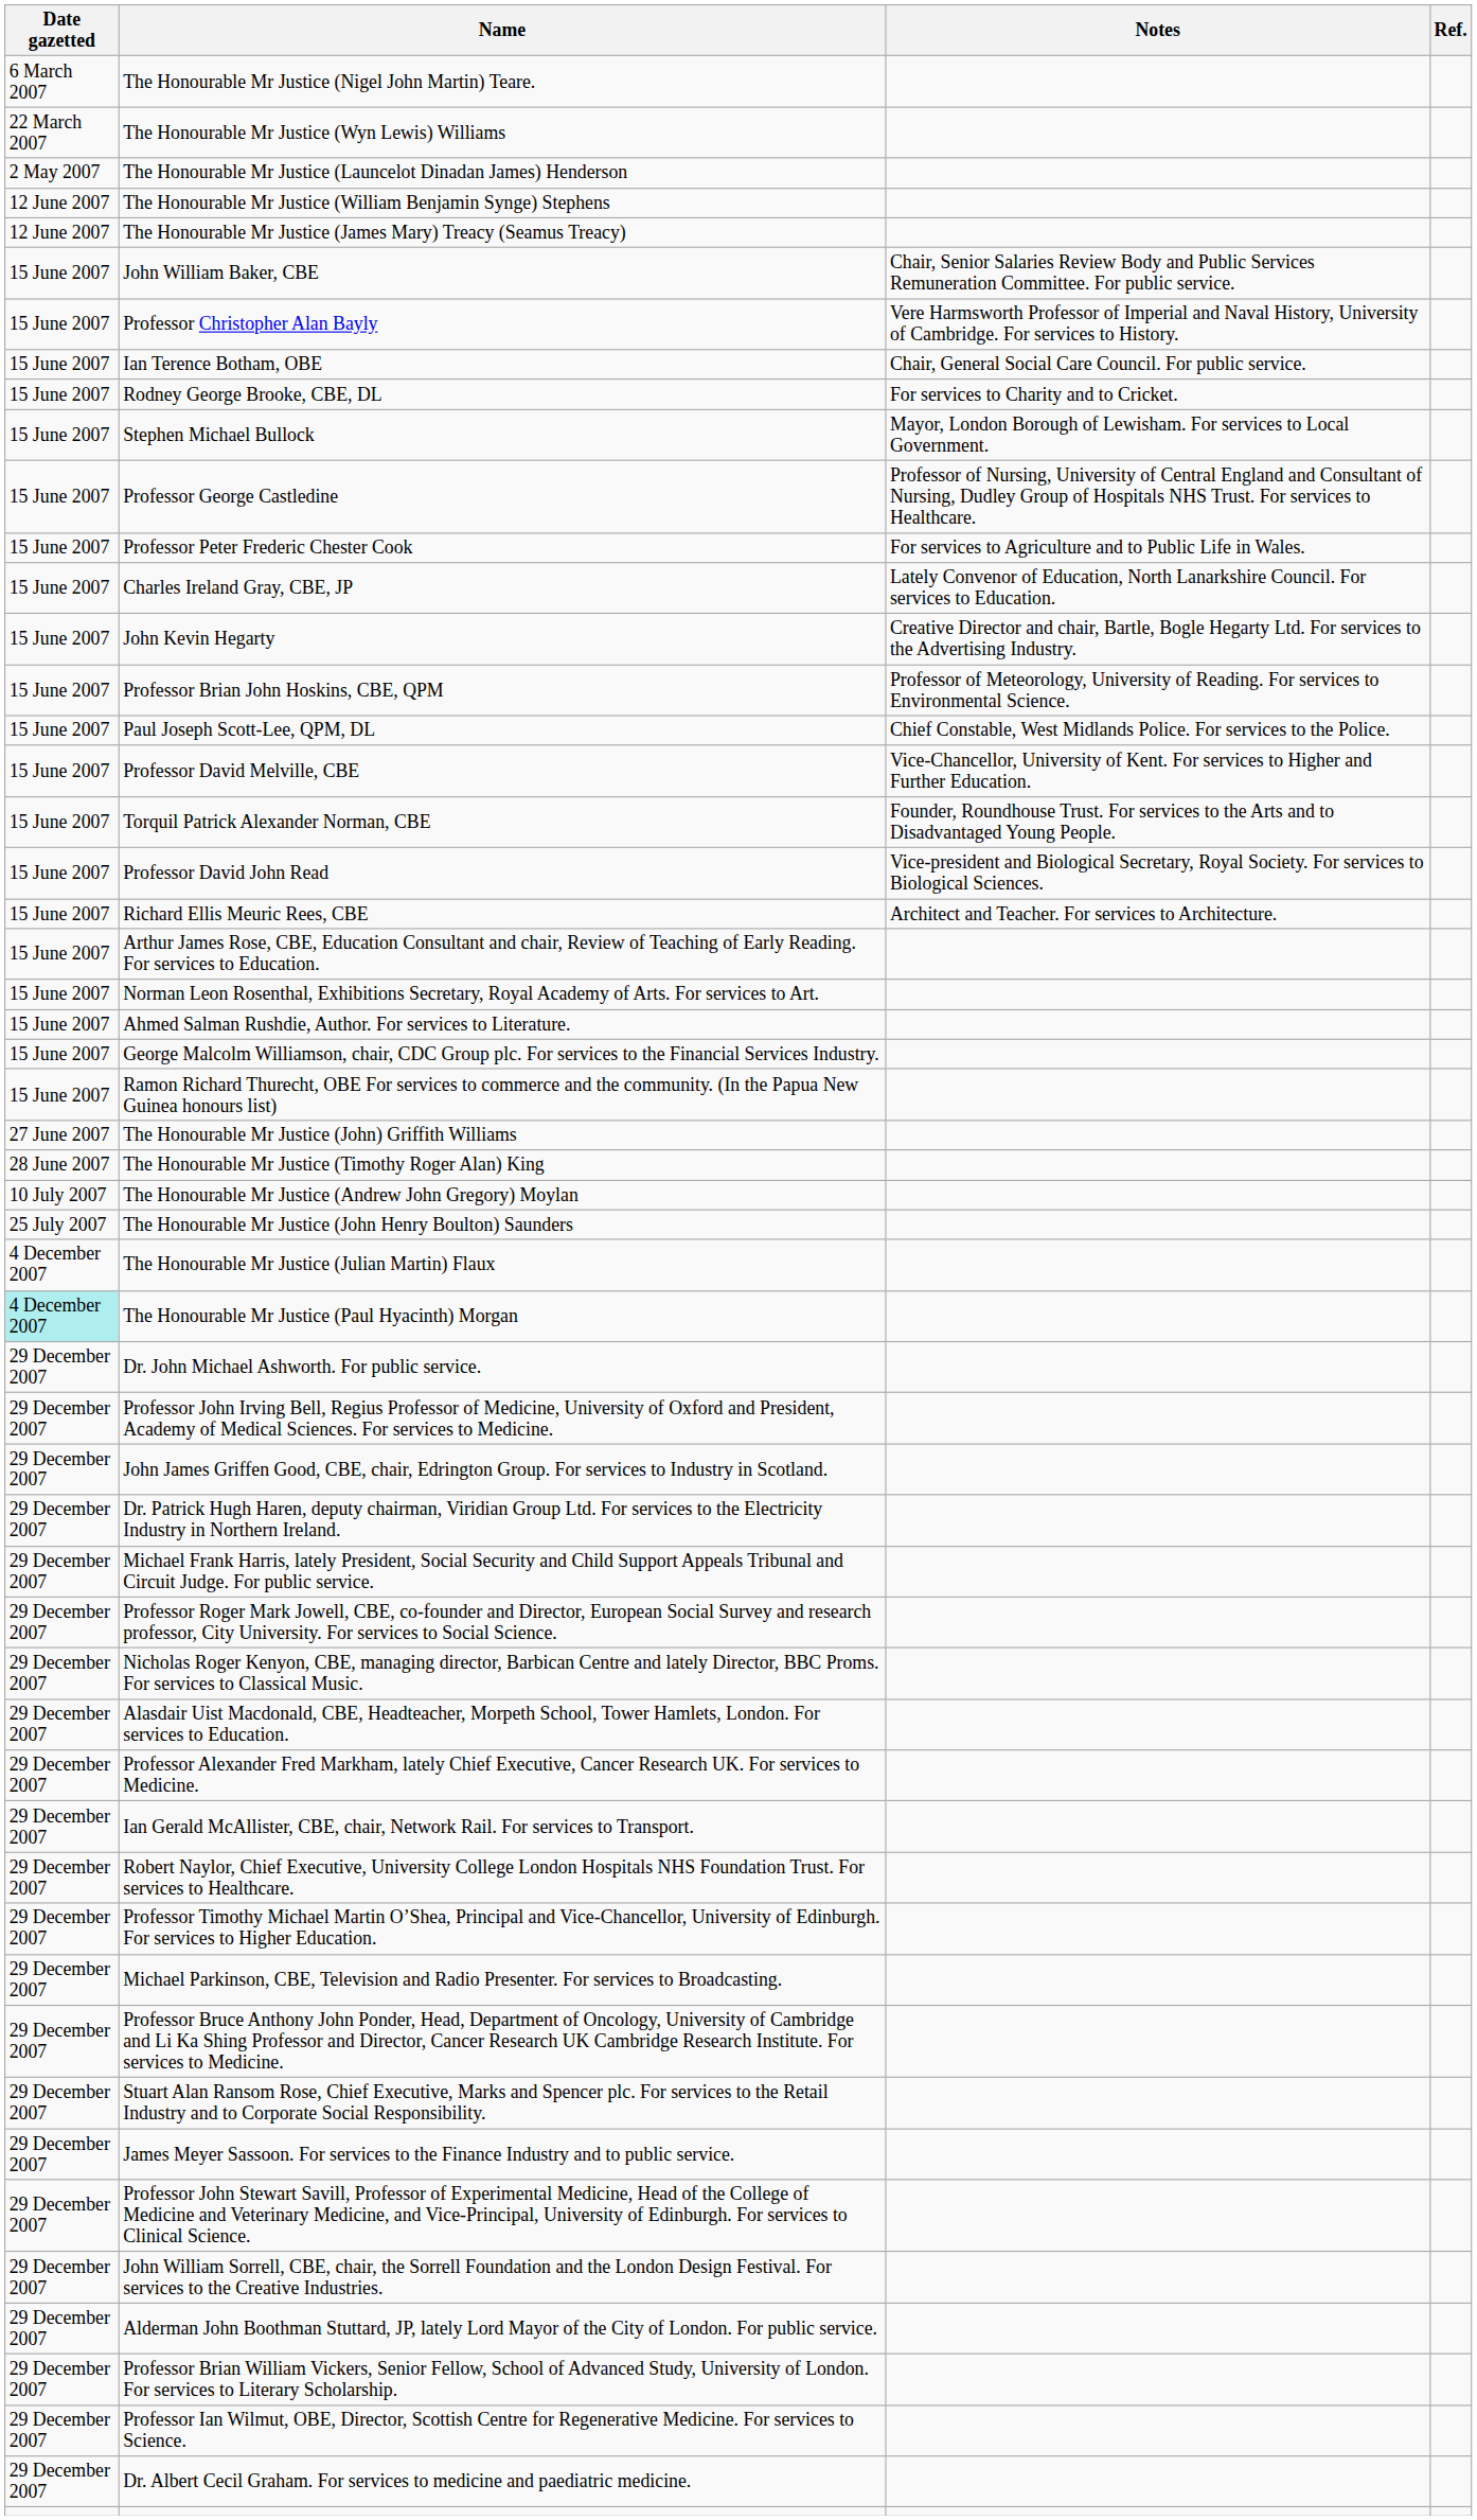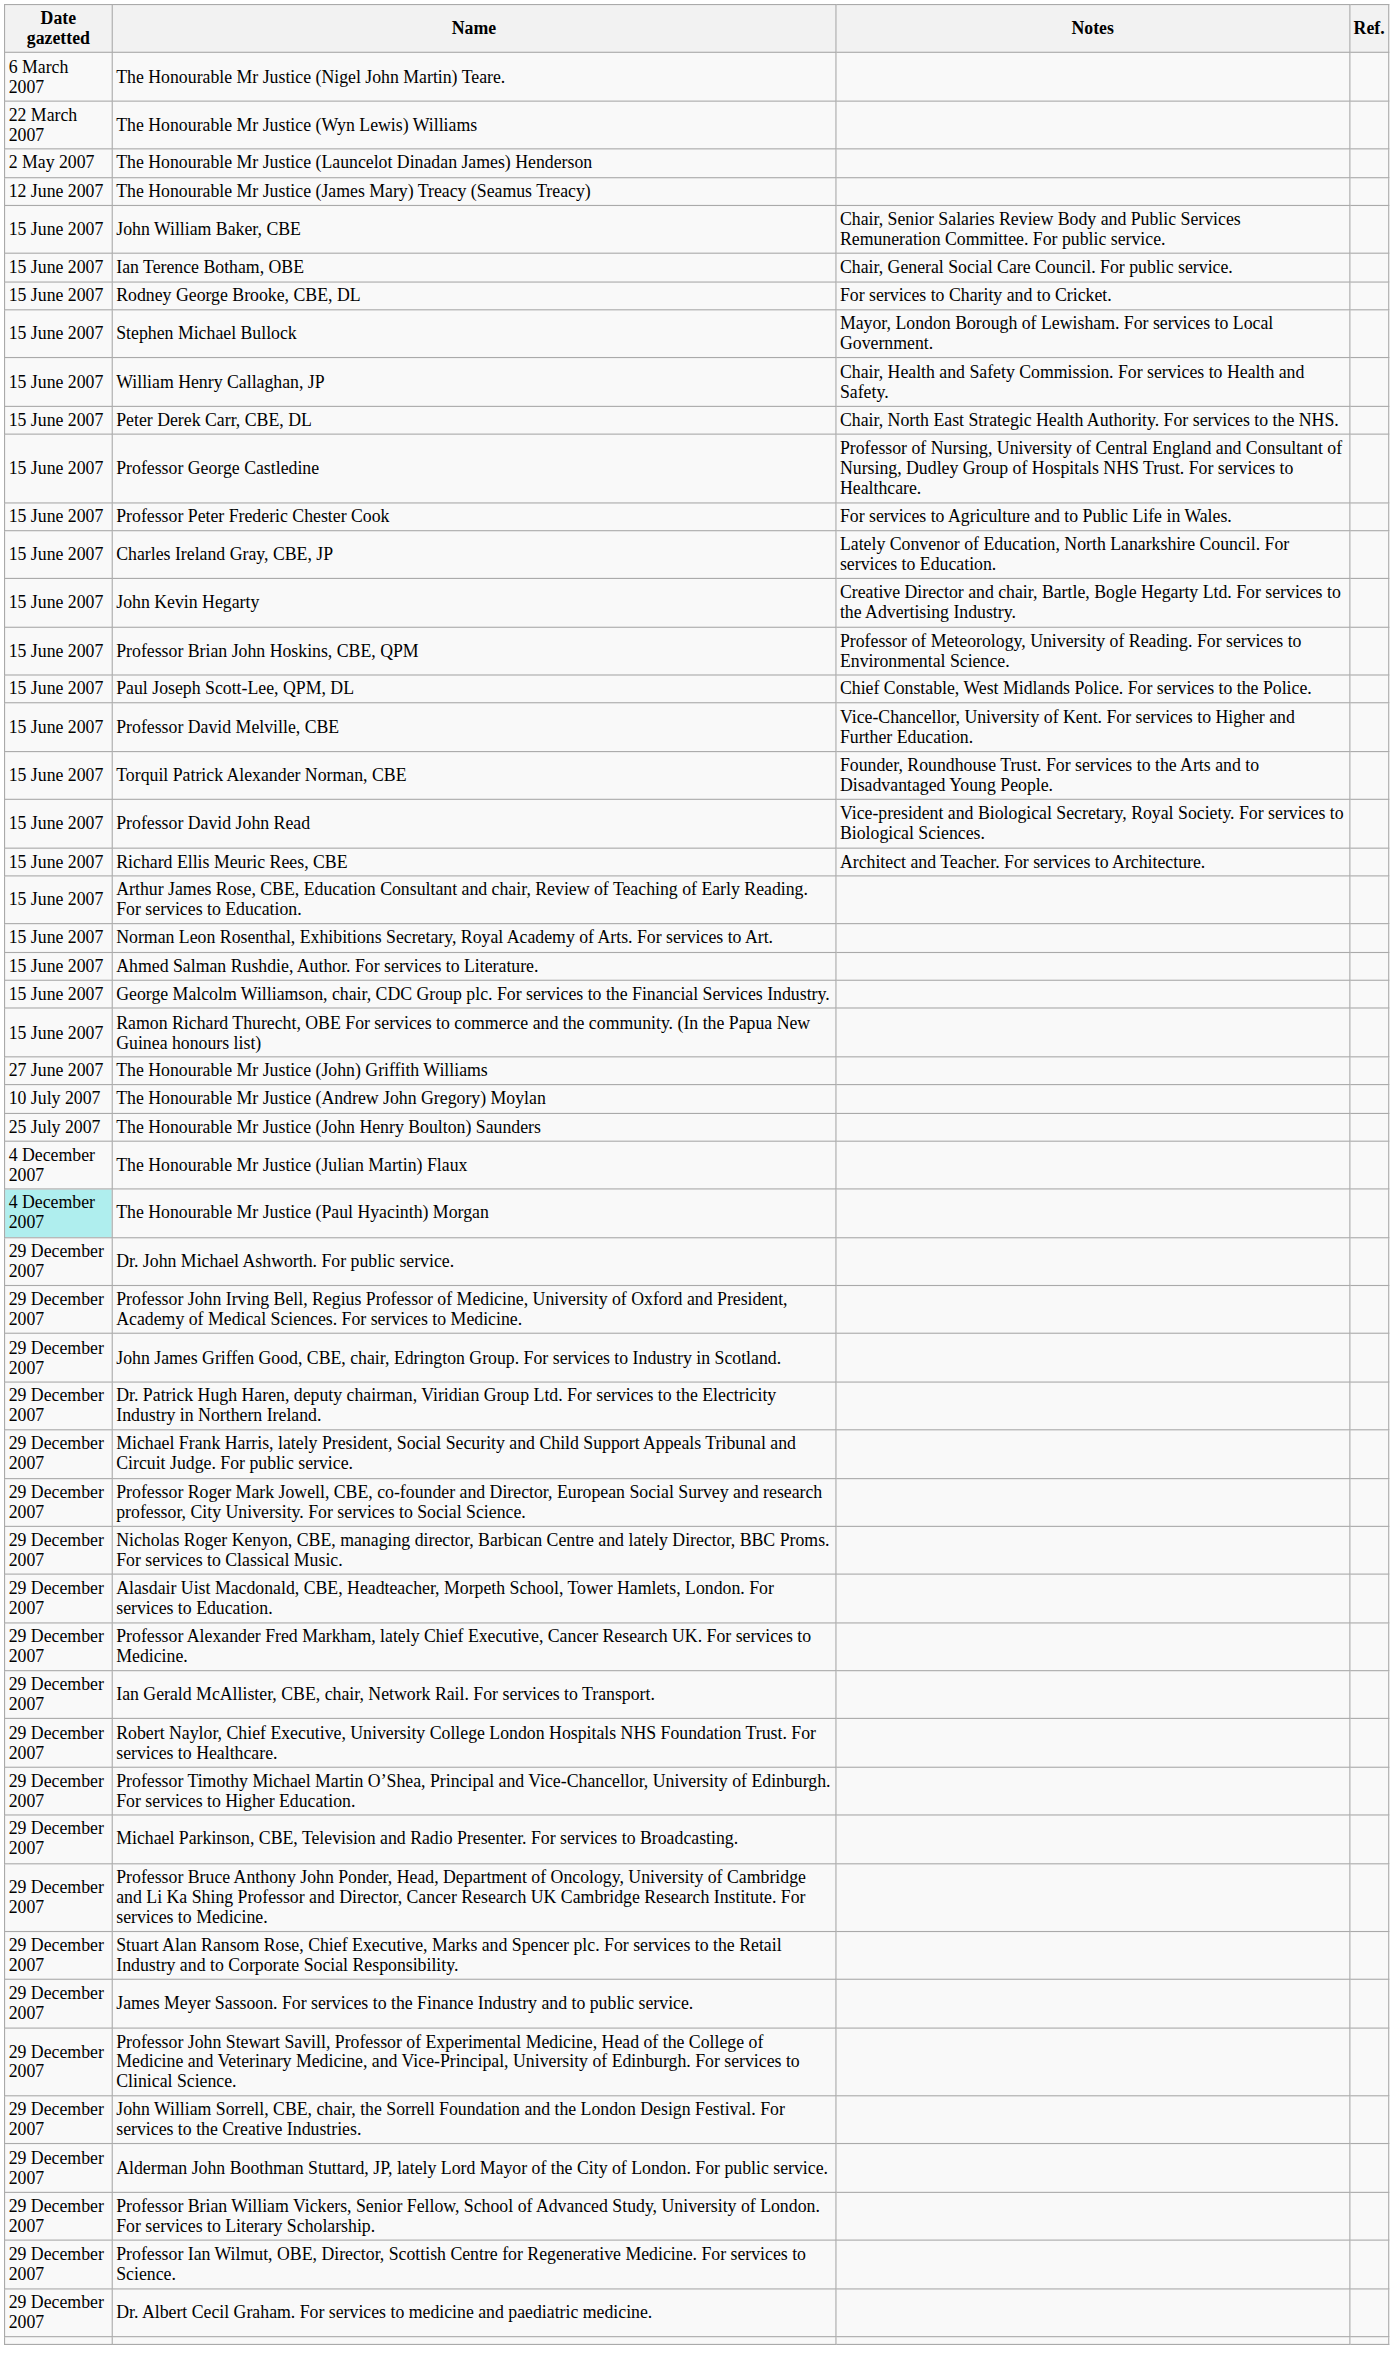- row: 12 June 2007 | The Honourable Mr Justice (William Benjamin Synge) Stephens
- row: 15 June 2007 | Professor Christopher Alan Bayly | Vere Harmsworth Professor of Imperial and Naval History, University of Cambridge. For services to History.
+ row: 15 June 2007 | William Henry Callaghan, JP | Chair, Health and Safety Commission. For services to Health and Safety.
+ row: 15 June 2007 | Peter Derek Carr, CBE, DL | Chair, North East Strategic Health Authority. For services to the NHS.
- row: 28 June 2007 | The Honourable Mr Justice (Timothy Roger Alan) King
